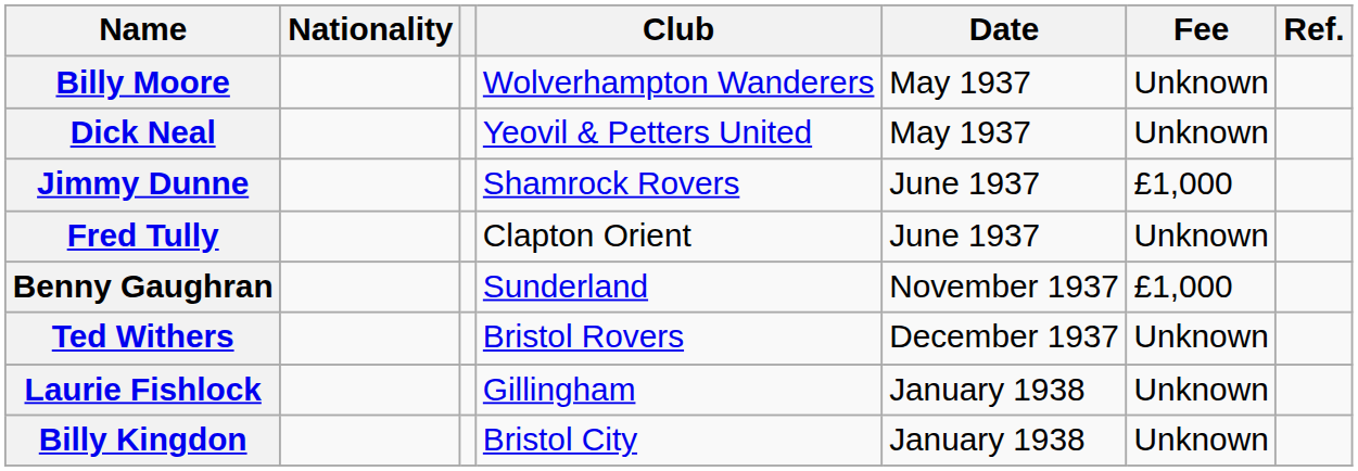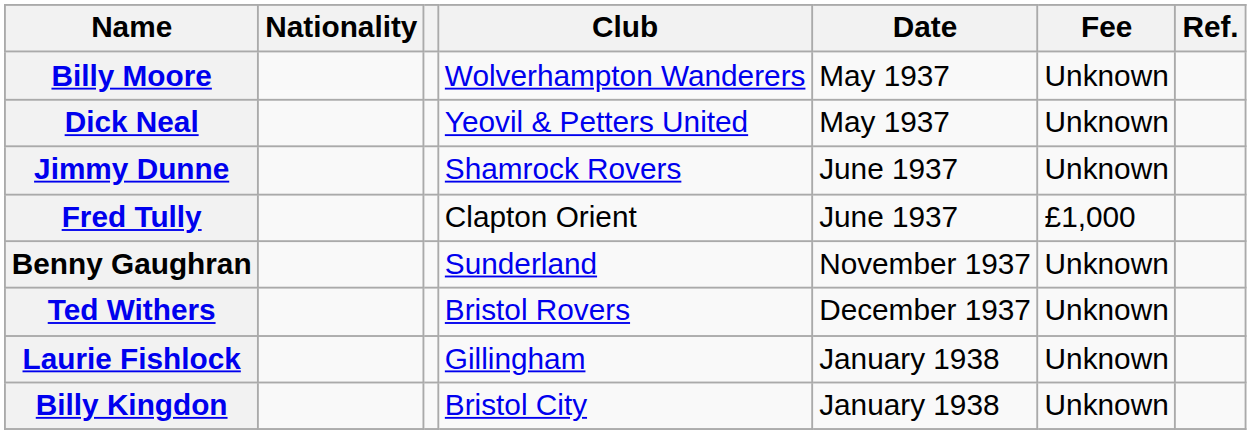Jimmy Dunne | Fee: £1,000 -> Unknown
Fred Tully | Fee: Unknown -> £1,000
Benny Gaughran | Fee: £1,000 -> Unknown
